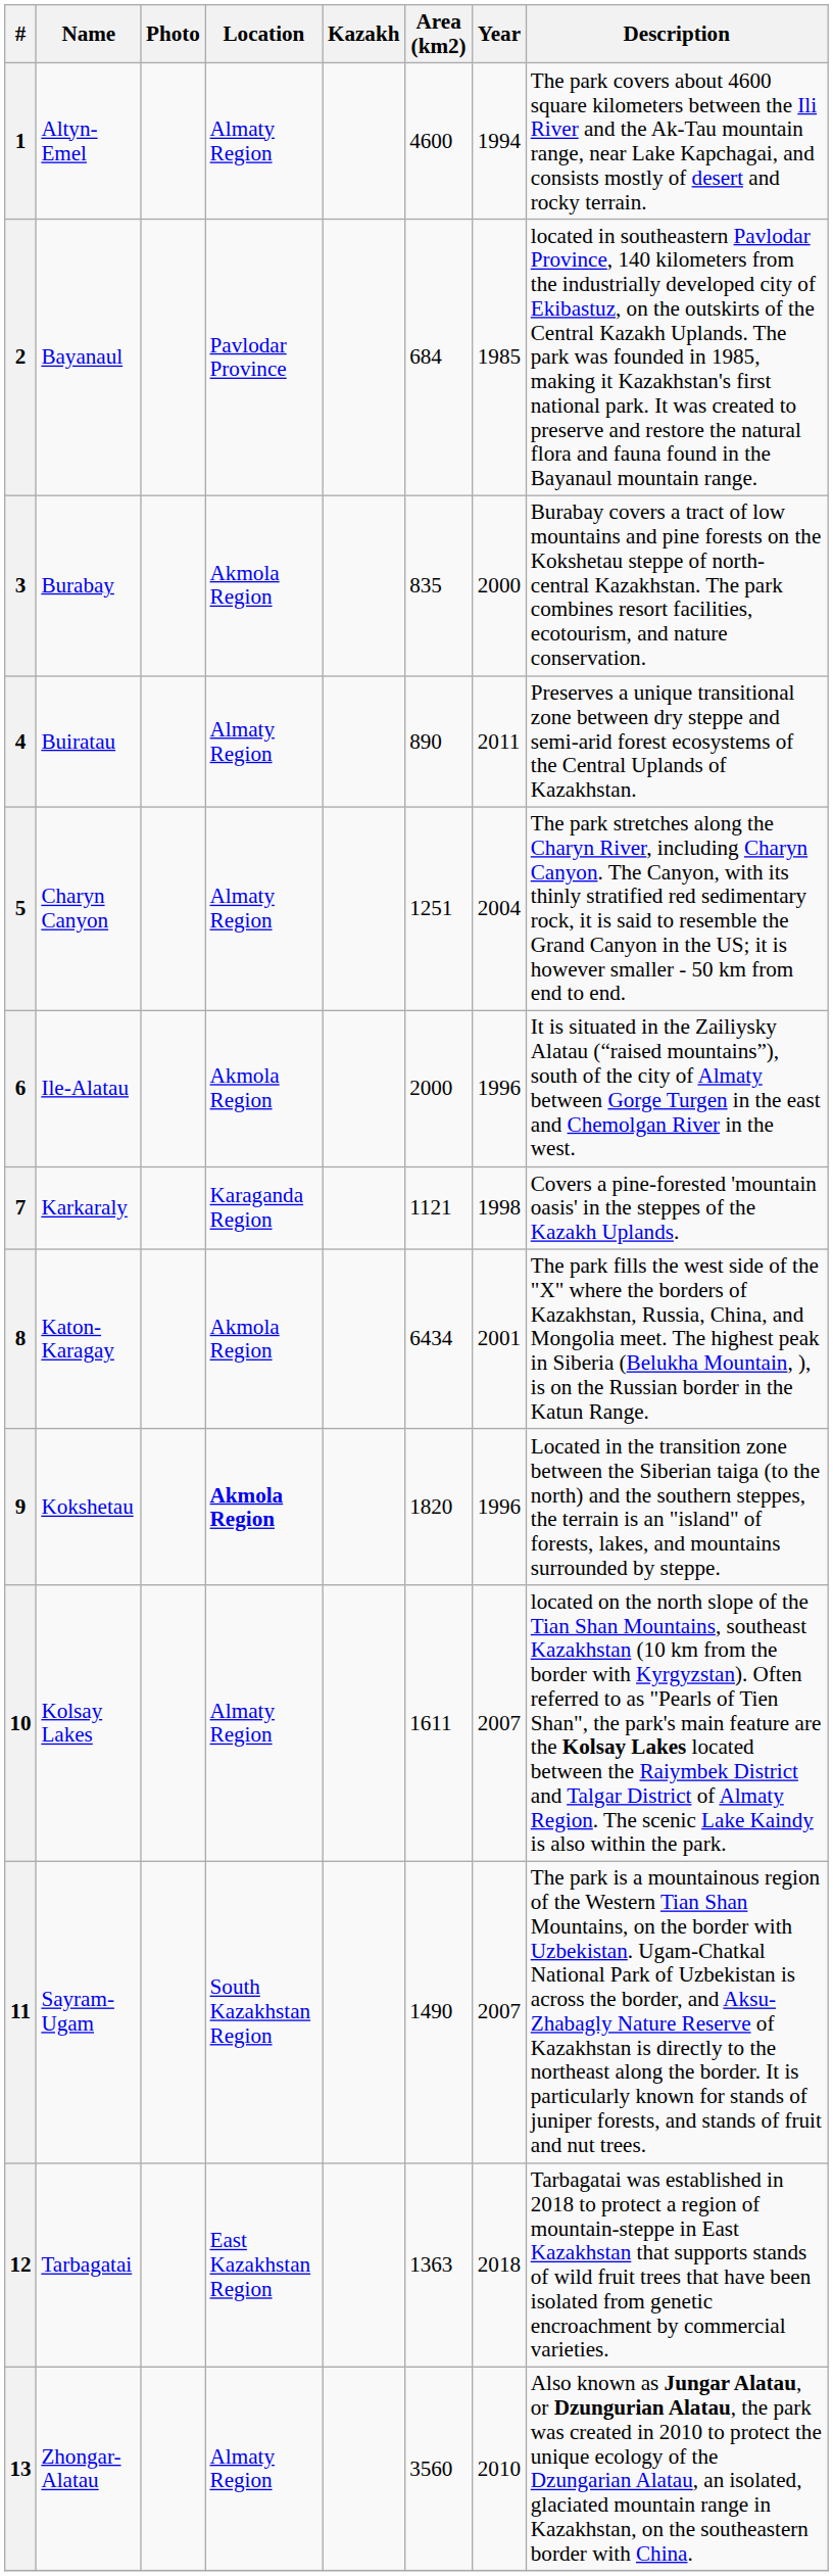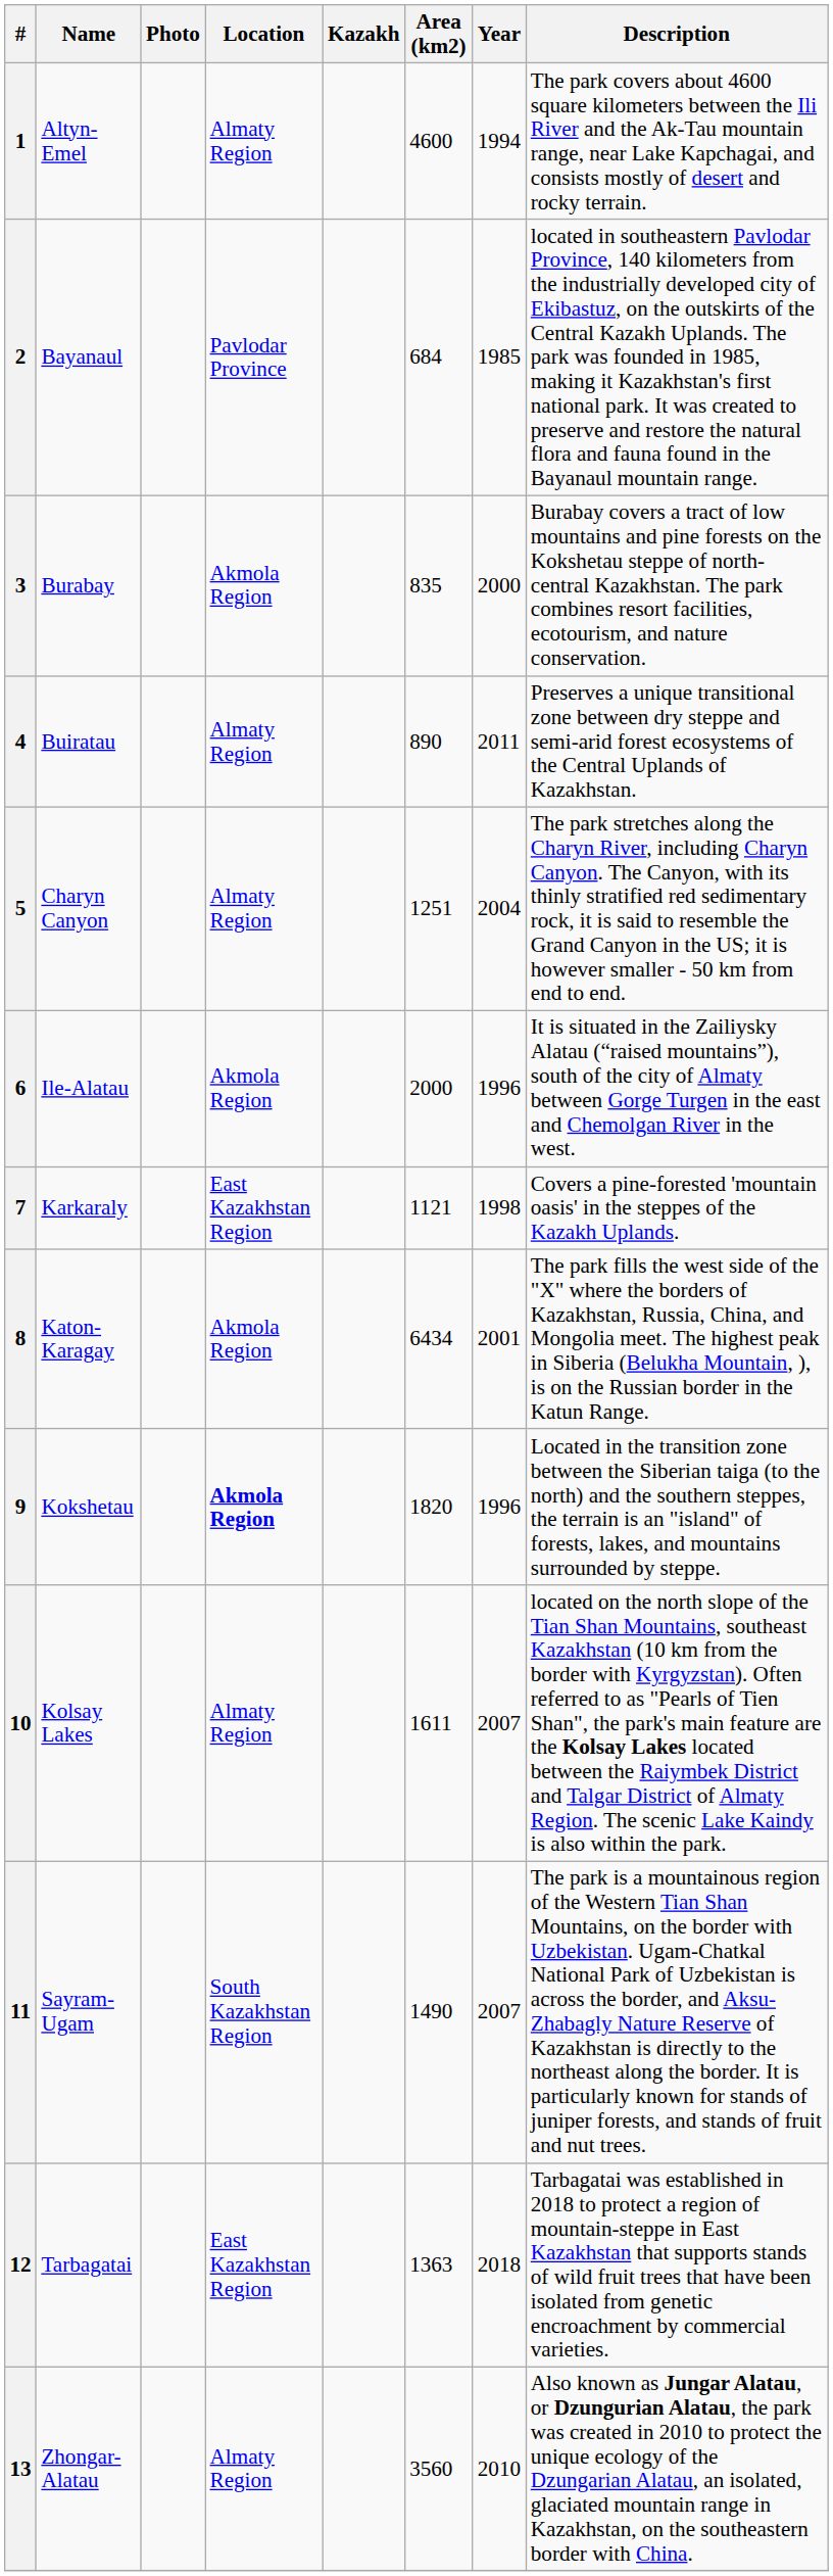7 | Location: Karaganda Region -> East Kazakhstan Region
